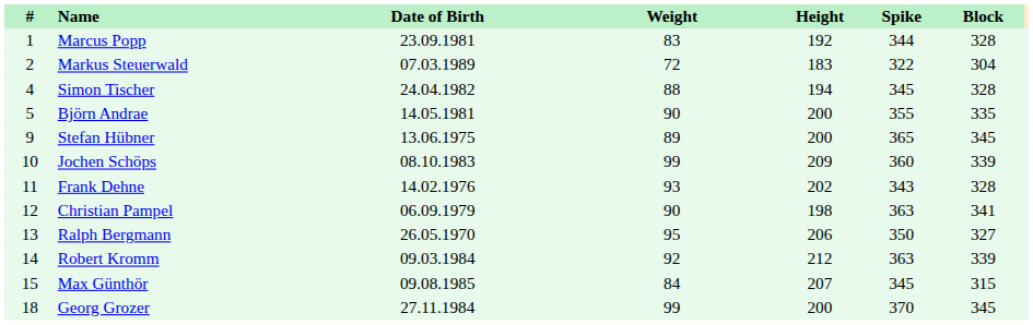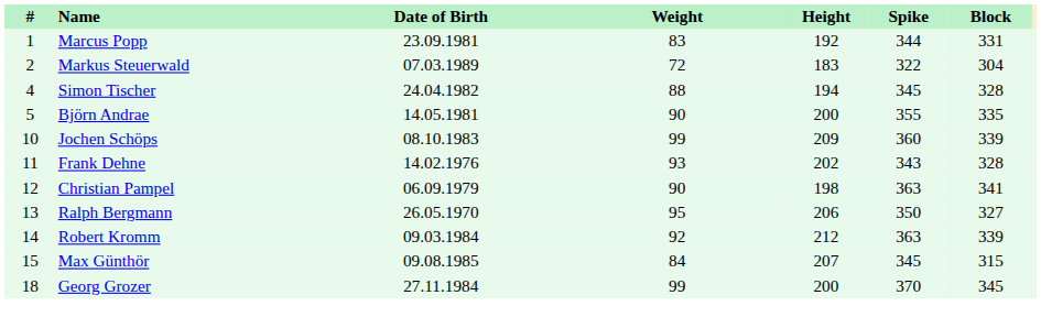Marcus Popp | Block: 328 -> 331
- row: 9 | Stefan Hübner | 13.06.1975 | 89 | 200 | 365 | 345
